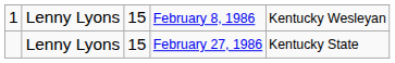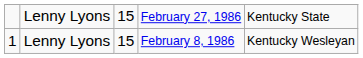rows swapped: February 8, 1986 <-> February 27, 1986
